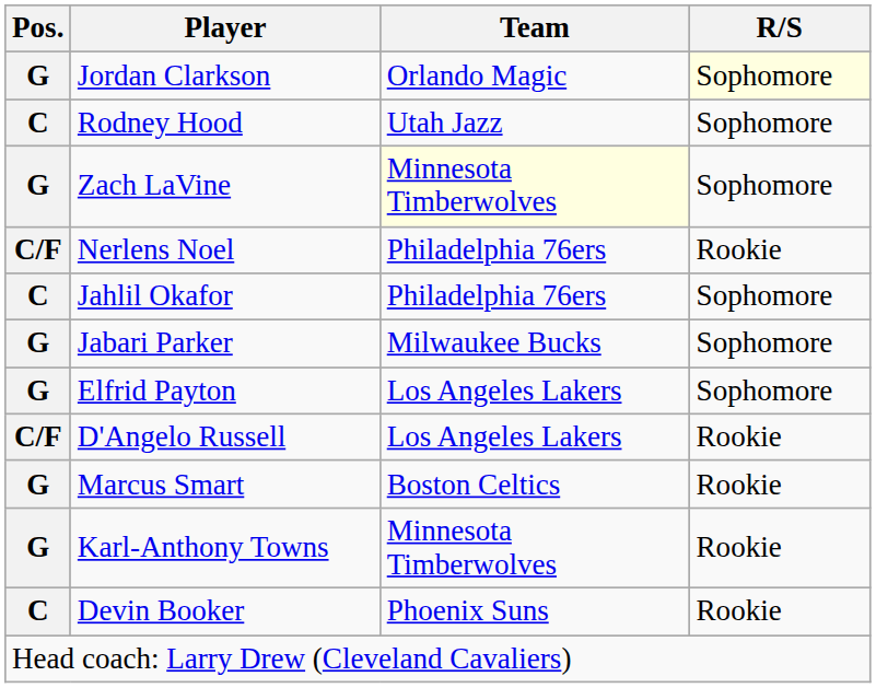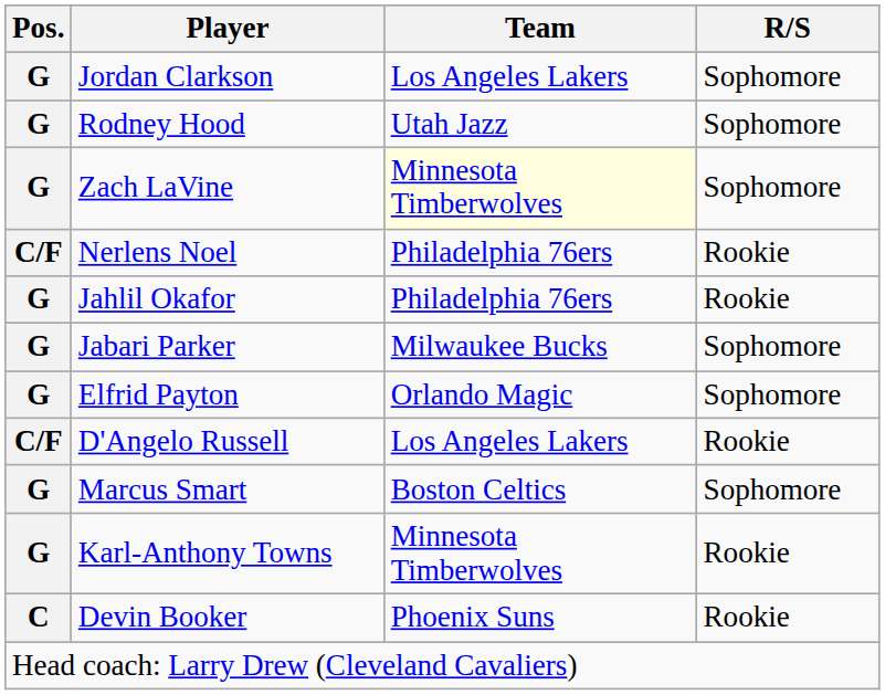Jordan Clarkson | Team: Orlando Magic -> Los Angeles Lakers
Jordan Clarkson | R/S: lightyellow background -> no background
Rodney Hood | Pos.: C -> G
Jahlil Okafor | Pos.: C -> G
Jahlil Okafor | R/S: Sophomore -> Rookie
Elfrid Payton | Team: Los Angeles Lakers -> Orlando Magic
Marcus Smart | R/S: Rookie -> Sophomore
